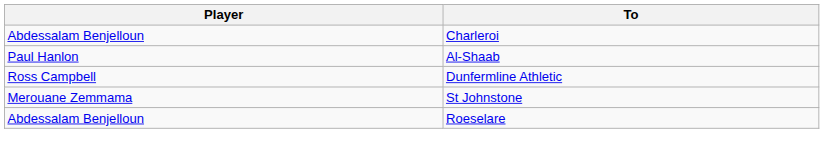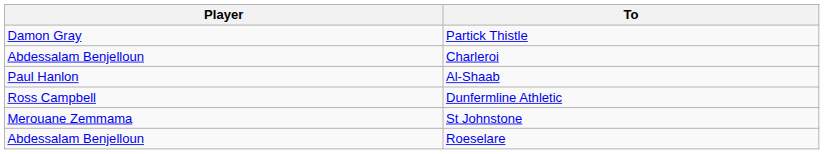+ row: Damon Gray | Partick Thistle
